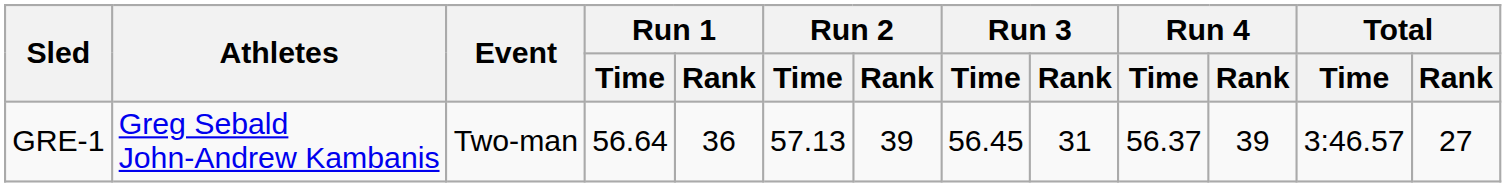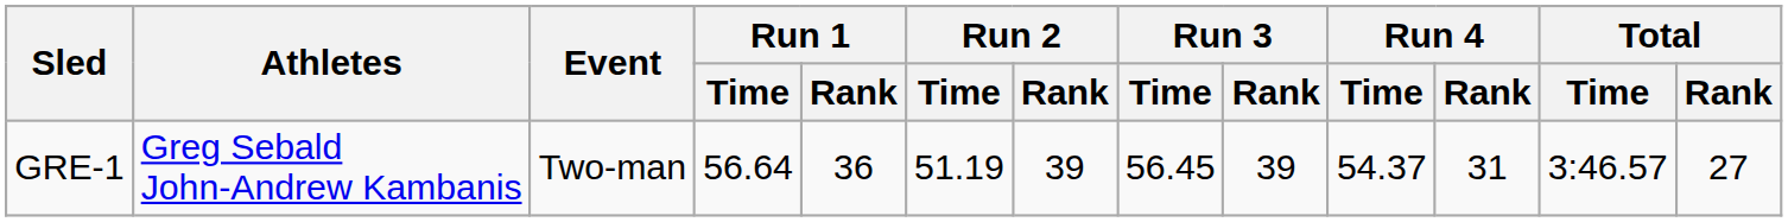GRE-1 | Run 2 / Time: 57.13 -> 51.19
GRE-1 | Run 3 / Rank: 31 -> 39
GRE-1 | Run 4 / Time: 56.37 -> 54.37
GRE-1 | Run 4 / Rank: 39 -> 31
